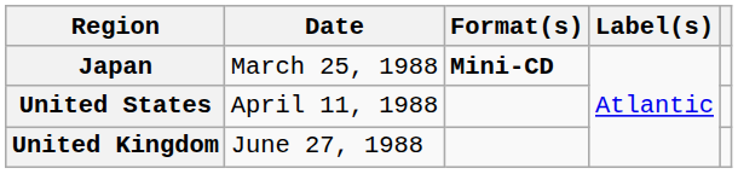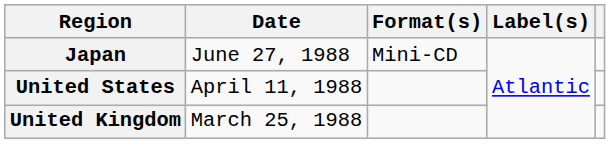Japan | Date: March 25, 1988 -> June 27, 1988
Japan | Format(s): bold -> normal
United Kingdom | Date: June 27, 1988 -> March 25, 1988
